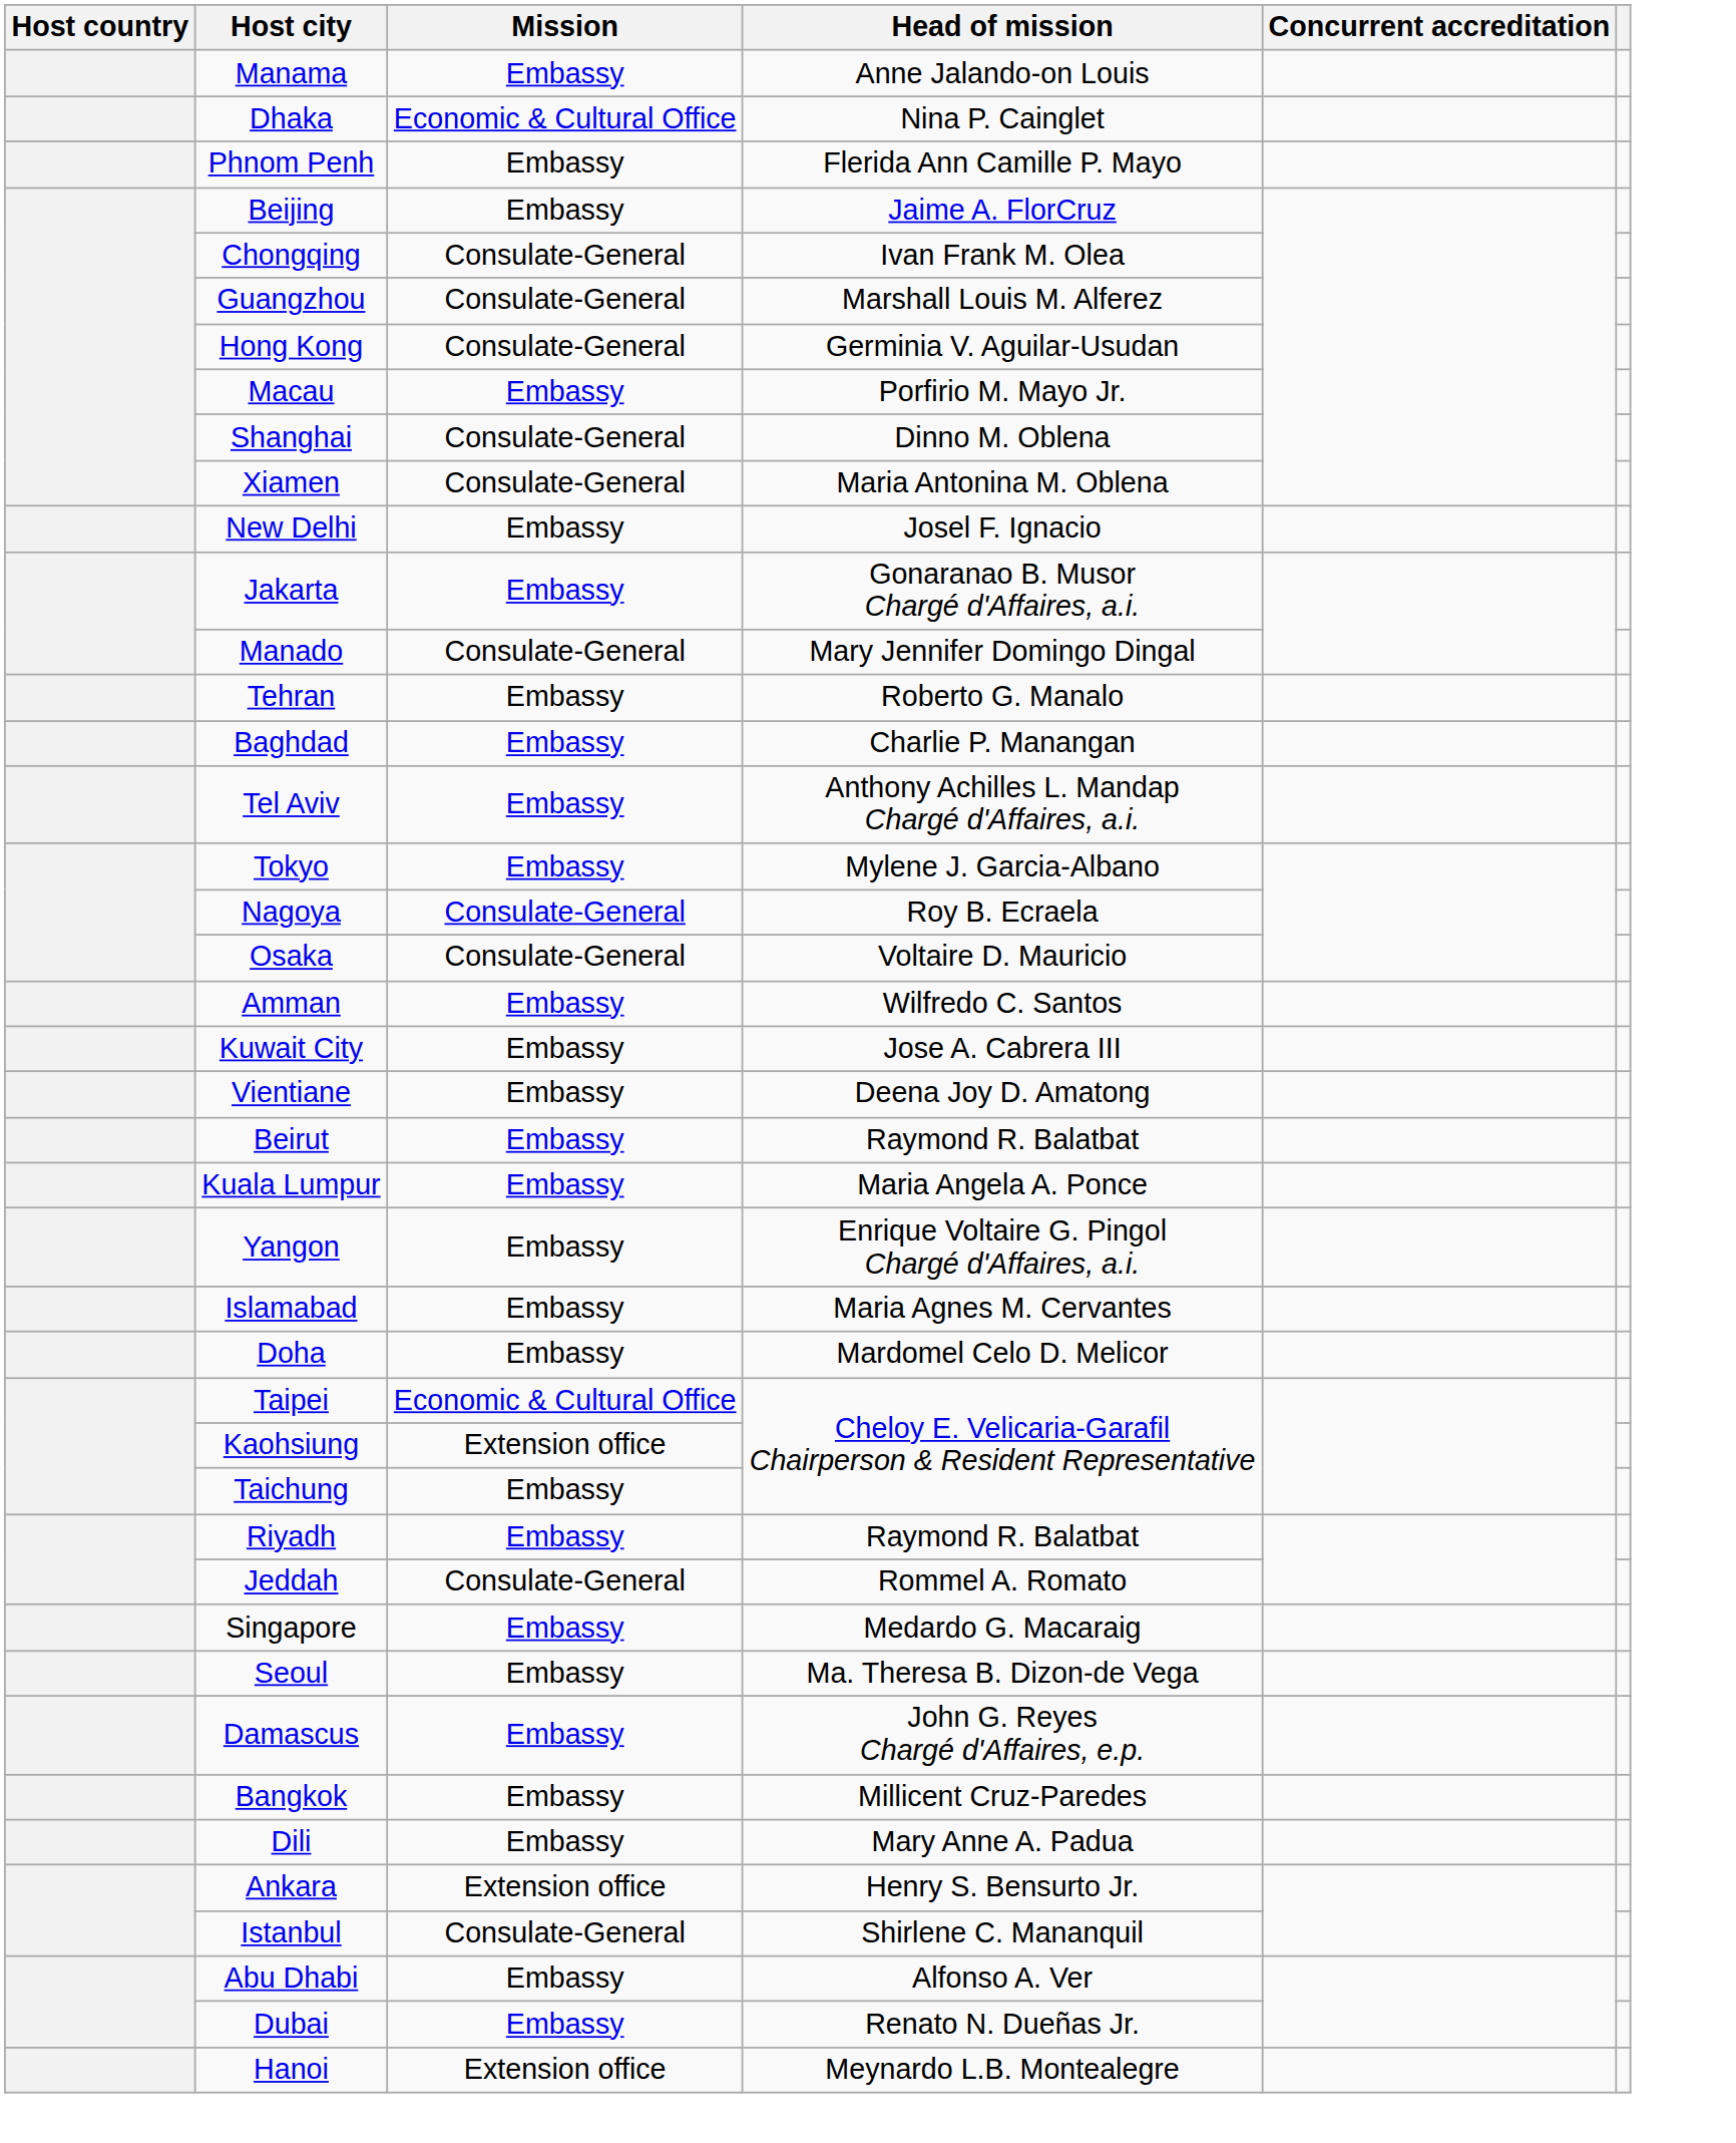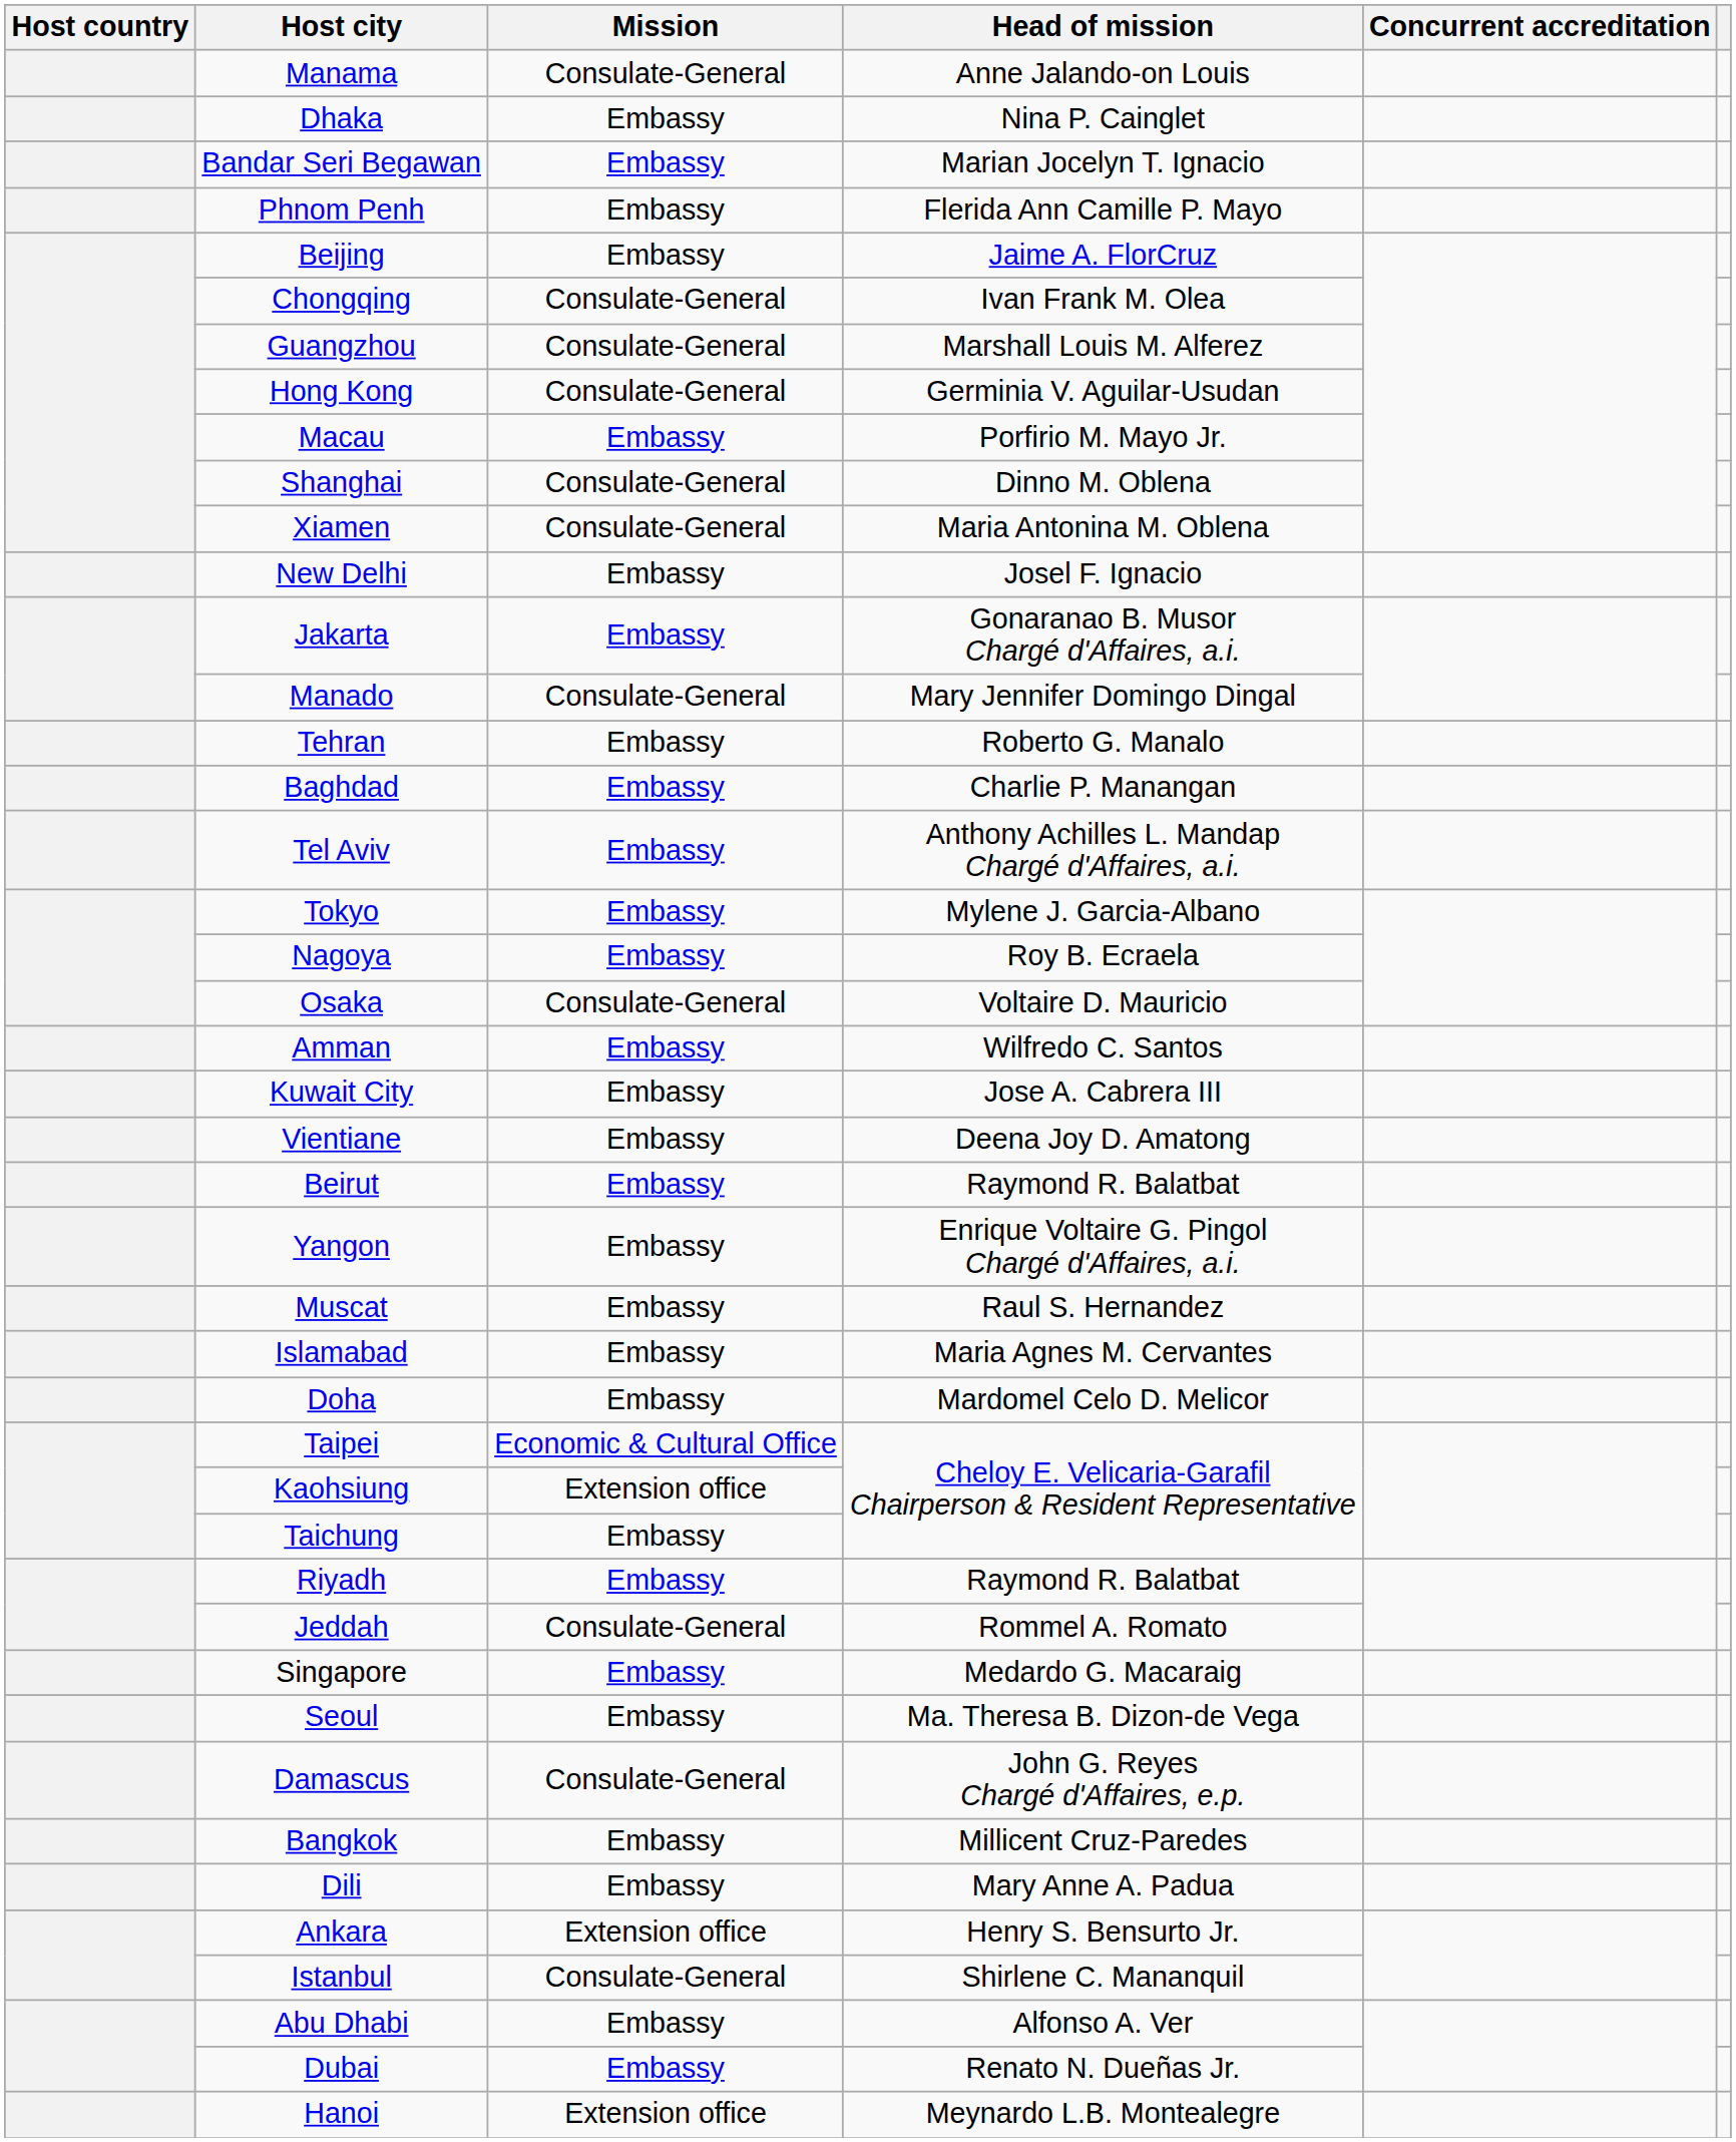Manama | Mission: Embassy -> Consulate-General
Dhaka | Mission: Economic & Cultural Office -> Embassy
+ row: Bandar Seri Begawan | Embassy | Marian Jocelyn T. Ignacio
Nagoya | Mission: Consulate-General -> Embassy
- row: Kuala Lumpur | Embassy | Maria Angela A. Ponce
+ row: Muscat | Embassy | Raul S. Hernandez
Damascus | Mission: Embassy -> Consulate-General
